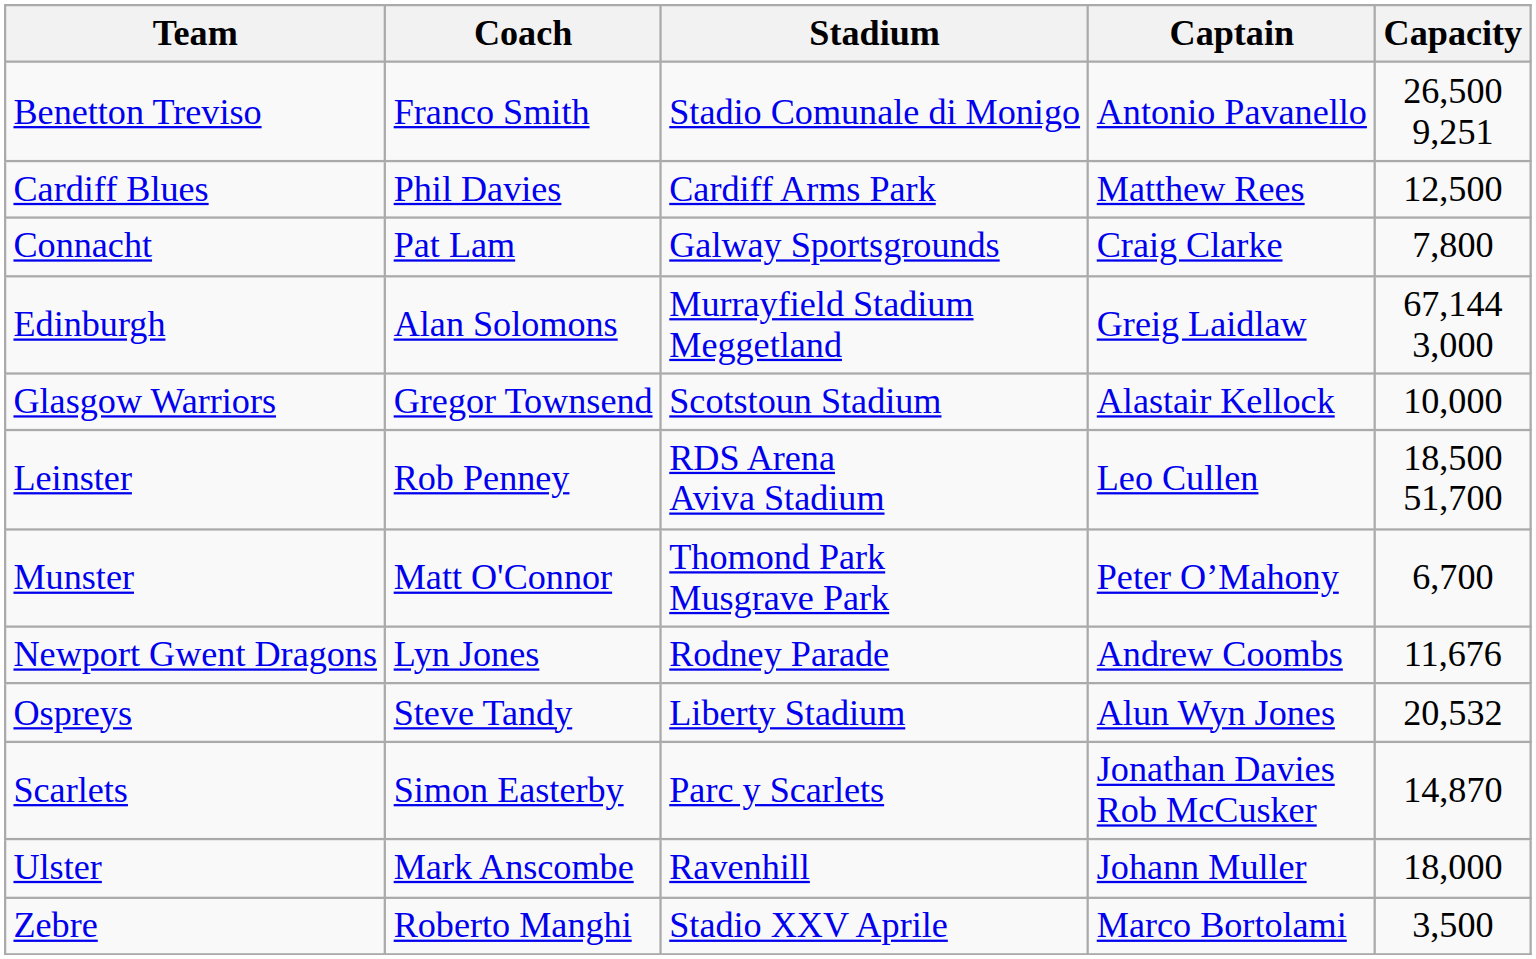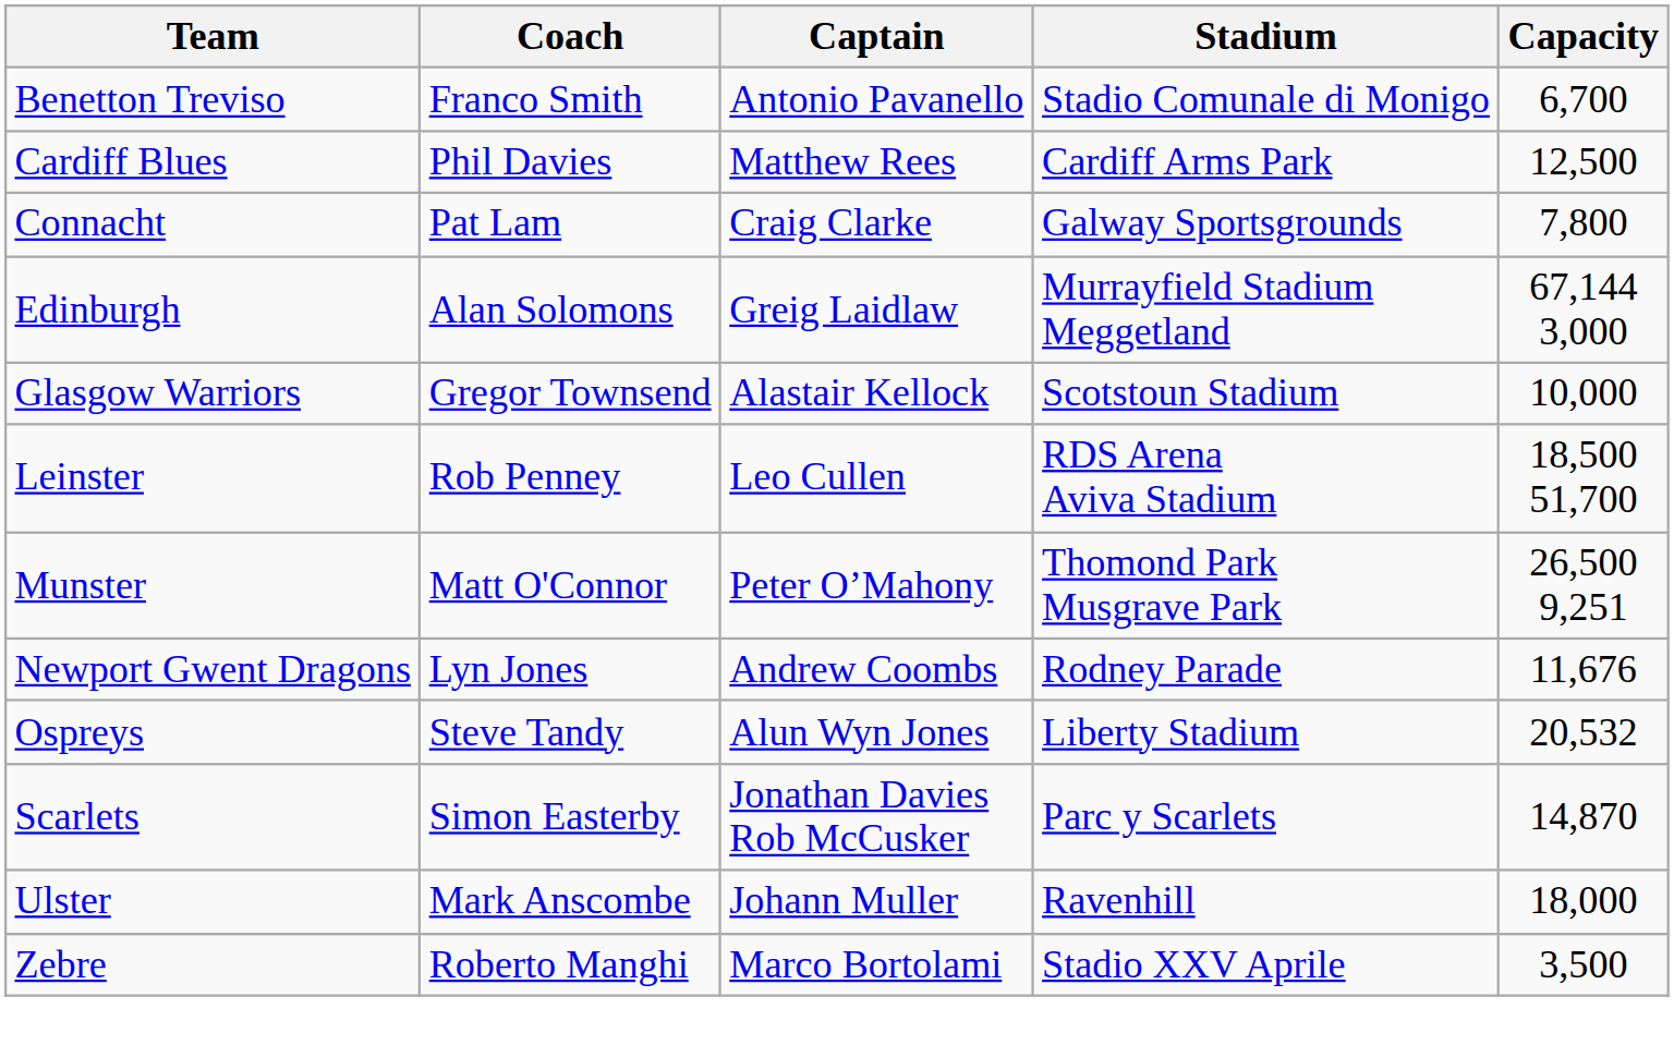columns swapped: Captain <-> Stadium
Benetton Treviso | Capacity: 26,500 9,251 -> 6,700
Munster | Capacity: 6,700 -> 26,500 9,251
